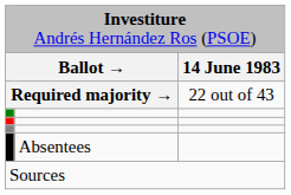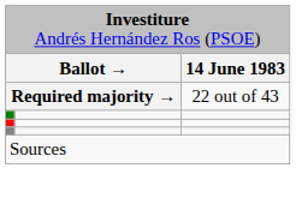- row: Absentees
